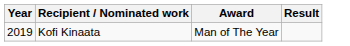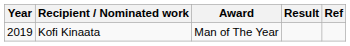+ column: Ref
